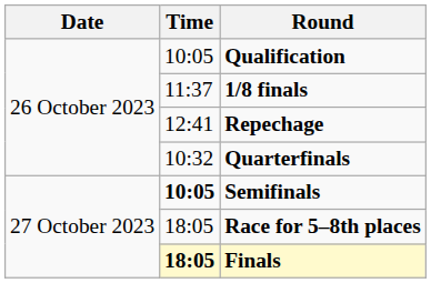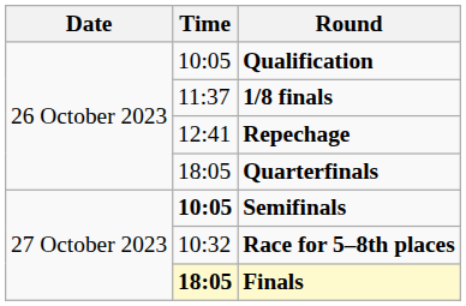Quarterfinals | Time: 10:32 -> 18:05
Race for 5–8th places | Time: 18:05 -> 10:32
